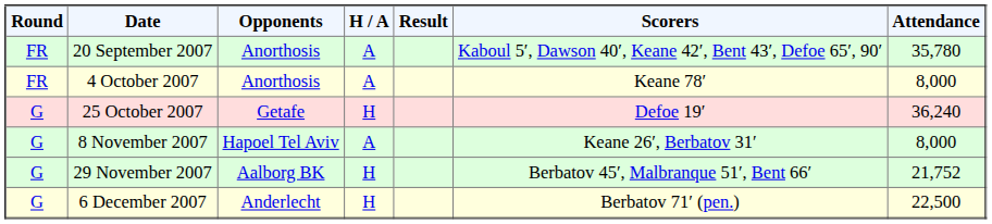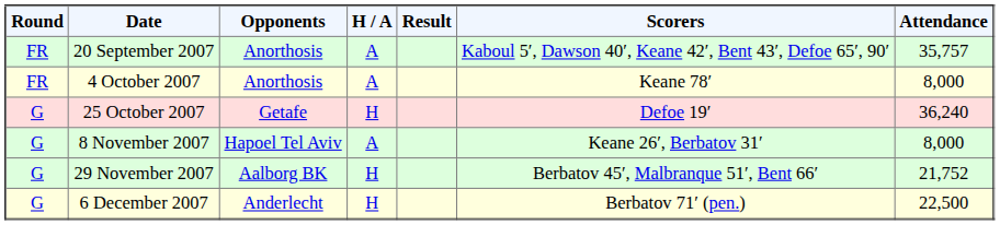20 September 2007 | Attendance: 35,780 -> 35,757
